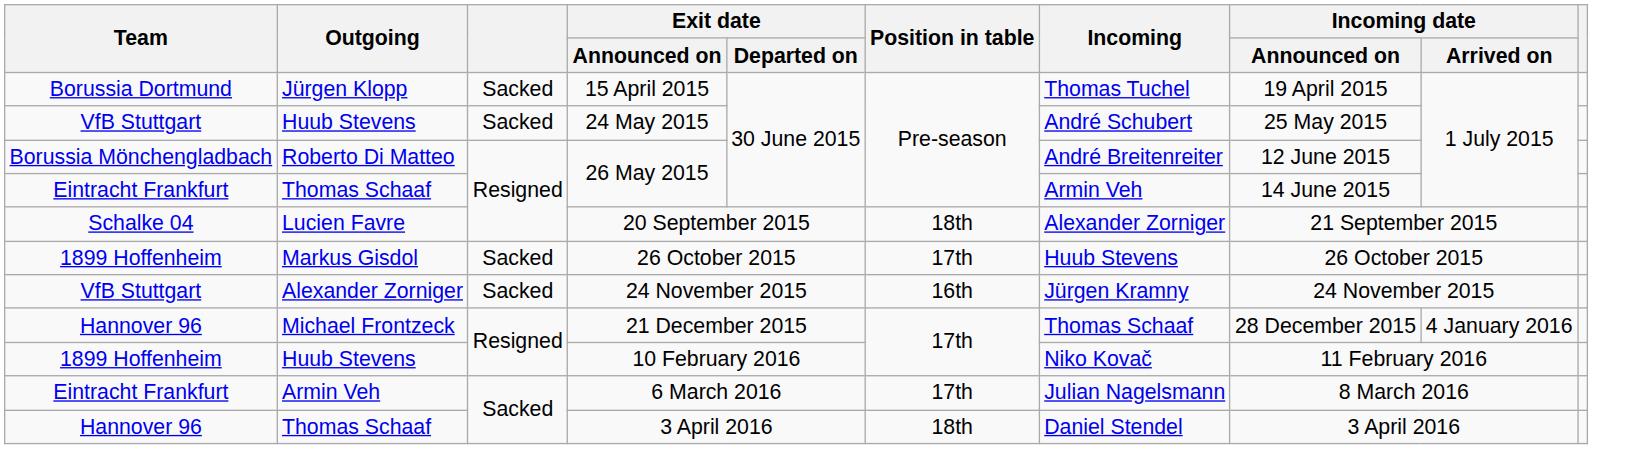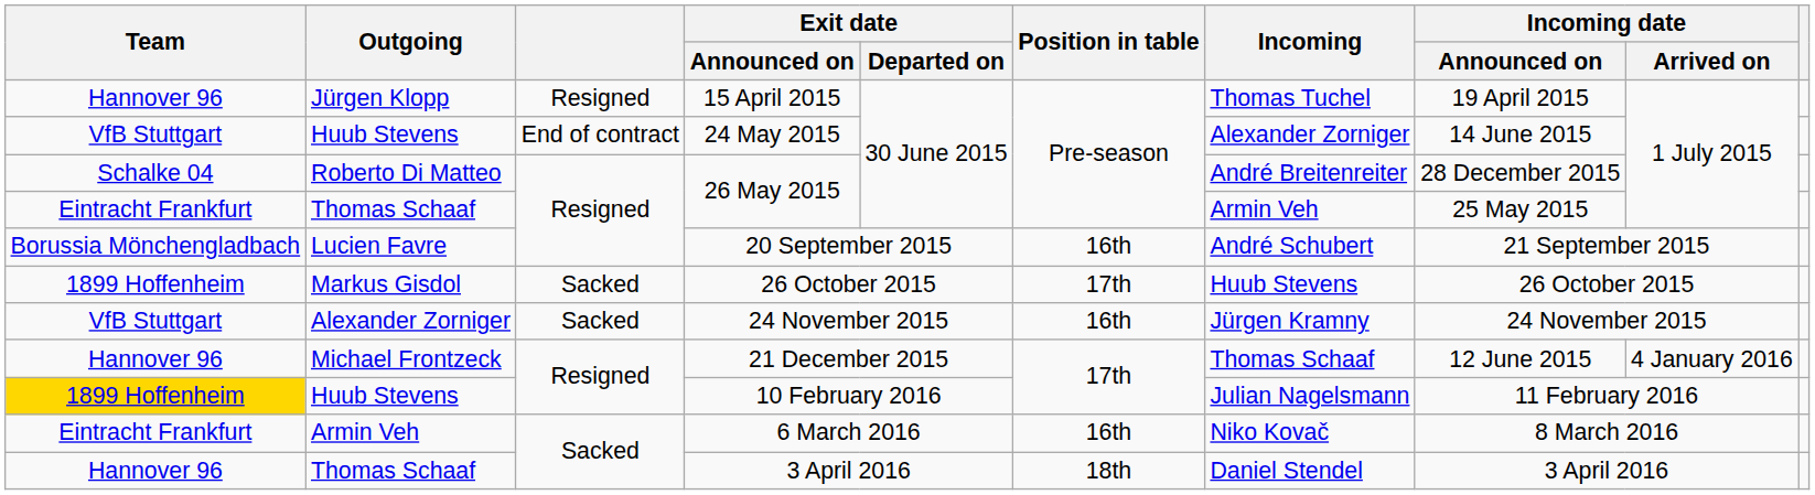15 April 2015 | Team: Borussia Dortmund -> Hannover 96
15 April 2015 | column 3: Sacked -> Resigned
24 May 2015 | column 3: Sacked -> End of contract
24 May 2015 | Incoming: André Schubert -> Alexander Zorniger
24 May 2015 | Incoming date / Announced on: 25 May 2015 -> 14 June 2015
Roberto Di Matteo / 26 May 2015 | Team: Borussia Mönchengladbach -> Schalke 04
Roberto Di Matteo / 26 May 2015 | Incoming date / Announced on: 12 June 2015 -> 28 December 2015
Thomas Schaaf / 26 May 2015 | Incoming date / Announced on: 14 June 2015 -> 25 May 2015
20 September 2015 | Team: Schalke 04 -> Borussia Mönchengladbach
20 September 2015 | Position in table: 18th -> 16th
20 September 2015 | Incoming: Alexander Zorniger -> André Schubert
21 December 2015 | Incoming date / Announced on: 28 December 2015 -> 12 June 2015
10 February 2016 | Team: no background -> gold background
10 February 2016 | Incoming: Niko Kovač -> Julian Nagelsmann
6 March 2016 | Position in table: 17th -> 16th
6 March 2016 | Incoming: Julian Nagelsmann -> Niko Kovač
